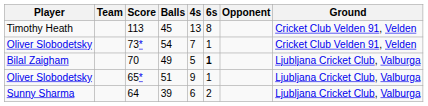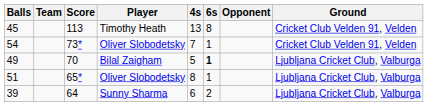columns swapped: Player <-> Balls
65* | 4s: 9 -> 8
